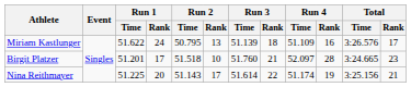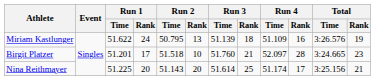Miriam Kastlunger | Total / Rank: 17 -> 19
Nina Reithmayer | Run 2 / Rank: 17 -> 20
Nina Reithmayer | Run 3 / Rank: 22 -> 25
Nina Reithmayer | Run 4 / Rank: 19 -> 17
